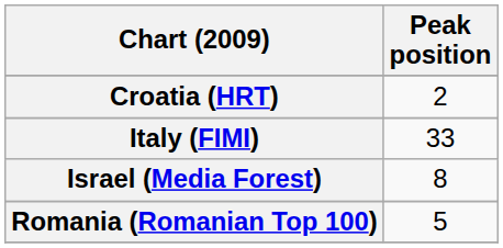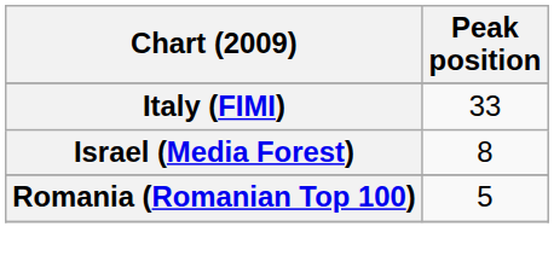- row: Croatia (HRT) | 2
